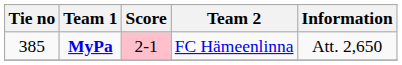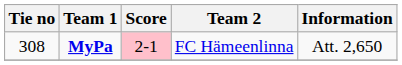MyPa | Tie no: 385 -> 308
